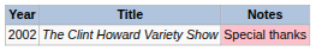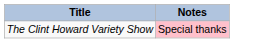- column: Year | 2002
